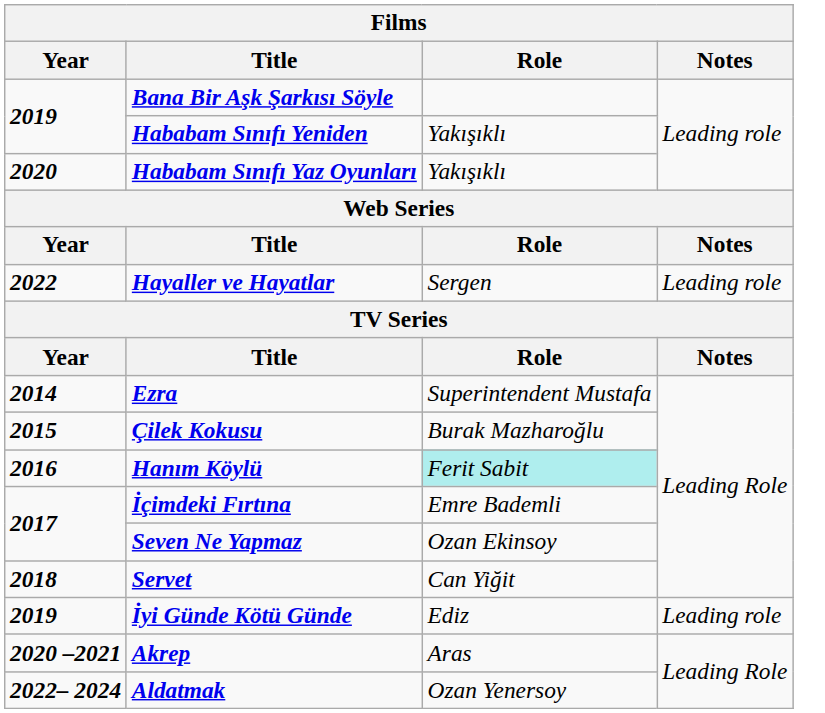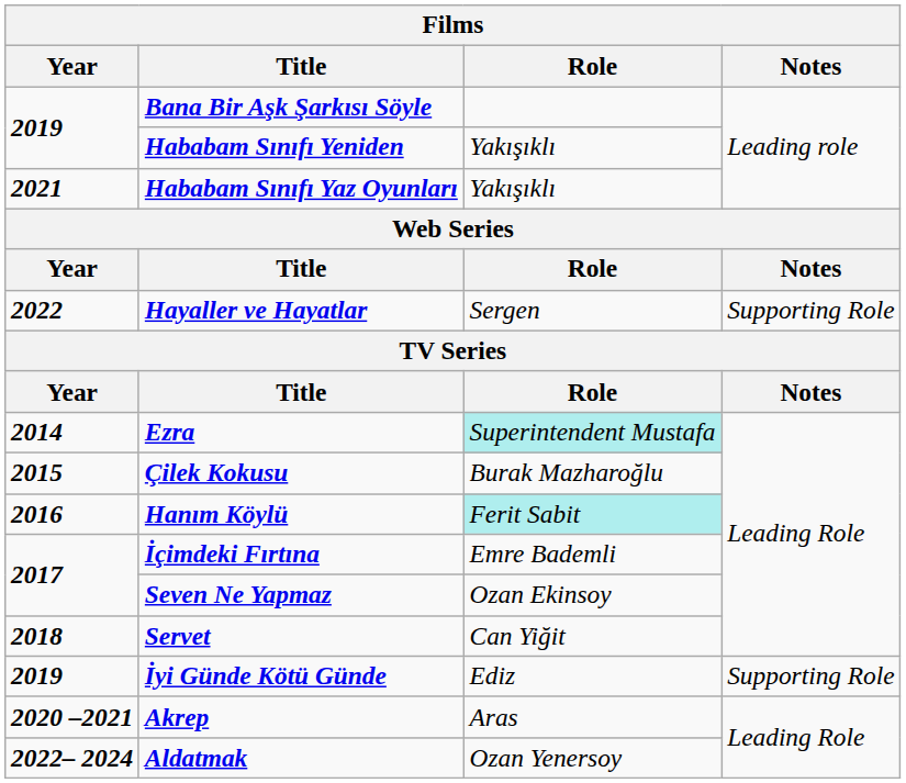Hababam Sınıfı Yaz Oyunları | Year: 2020 -> 2021
Hayaller ve Hayatlar | Notes: Leading role -> Supporting Role
Ezra | Role: no background -> paleturquoise background
İyi Günde Kötü Günde | Notes: Leading role -> Supporting Role
